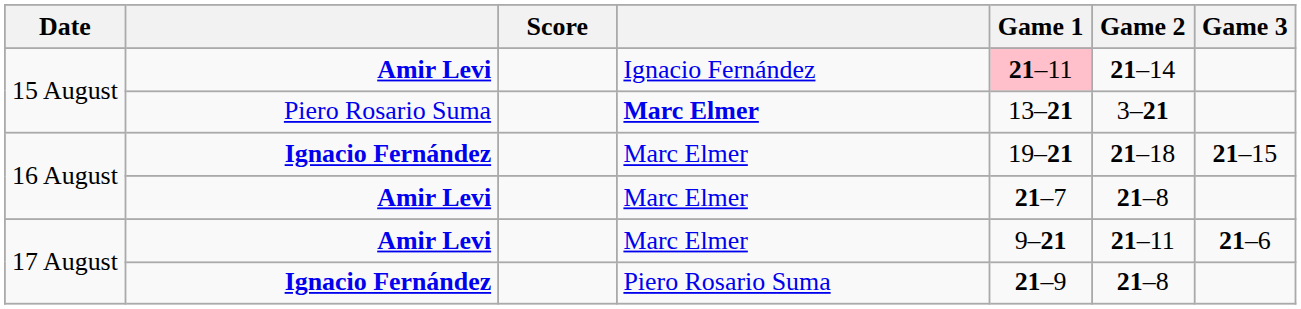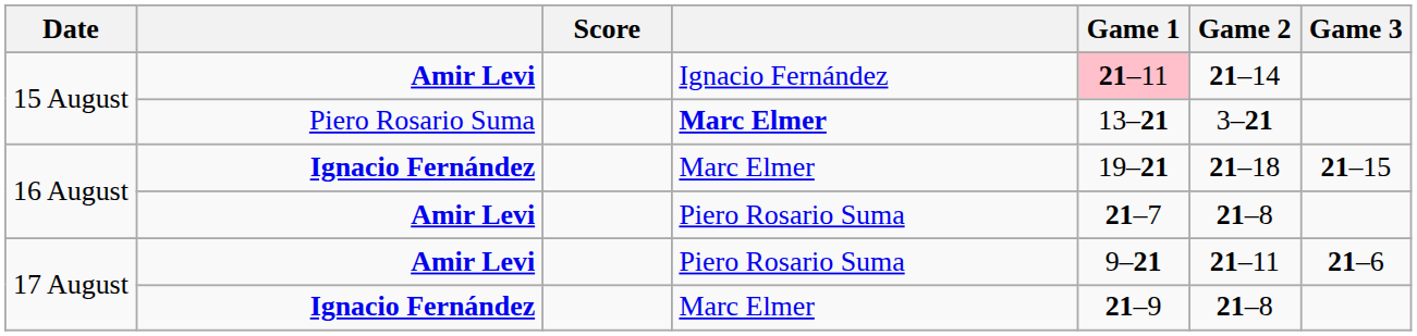16 August / Amir Levi | column 4: Marc Elmer -> Piero Rosario Suma
17 August / Amir Levi | column 4: Marc Elmer -> Piero Rosario Suma
17 August / Ignacio Fernández | column 4: Piero Rosario Suma -> Marc Elmer
